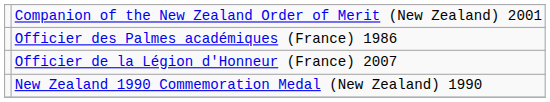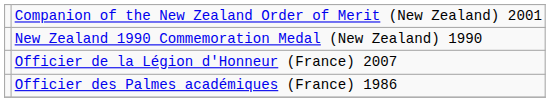rows swapped: New Zealand 1990 Commemoration Medal (New Zealand) 1990 <-> Officier des Palmes académiques (France) 1986
